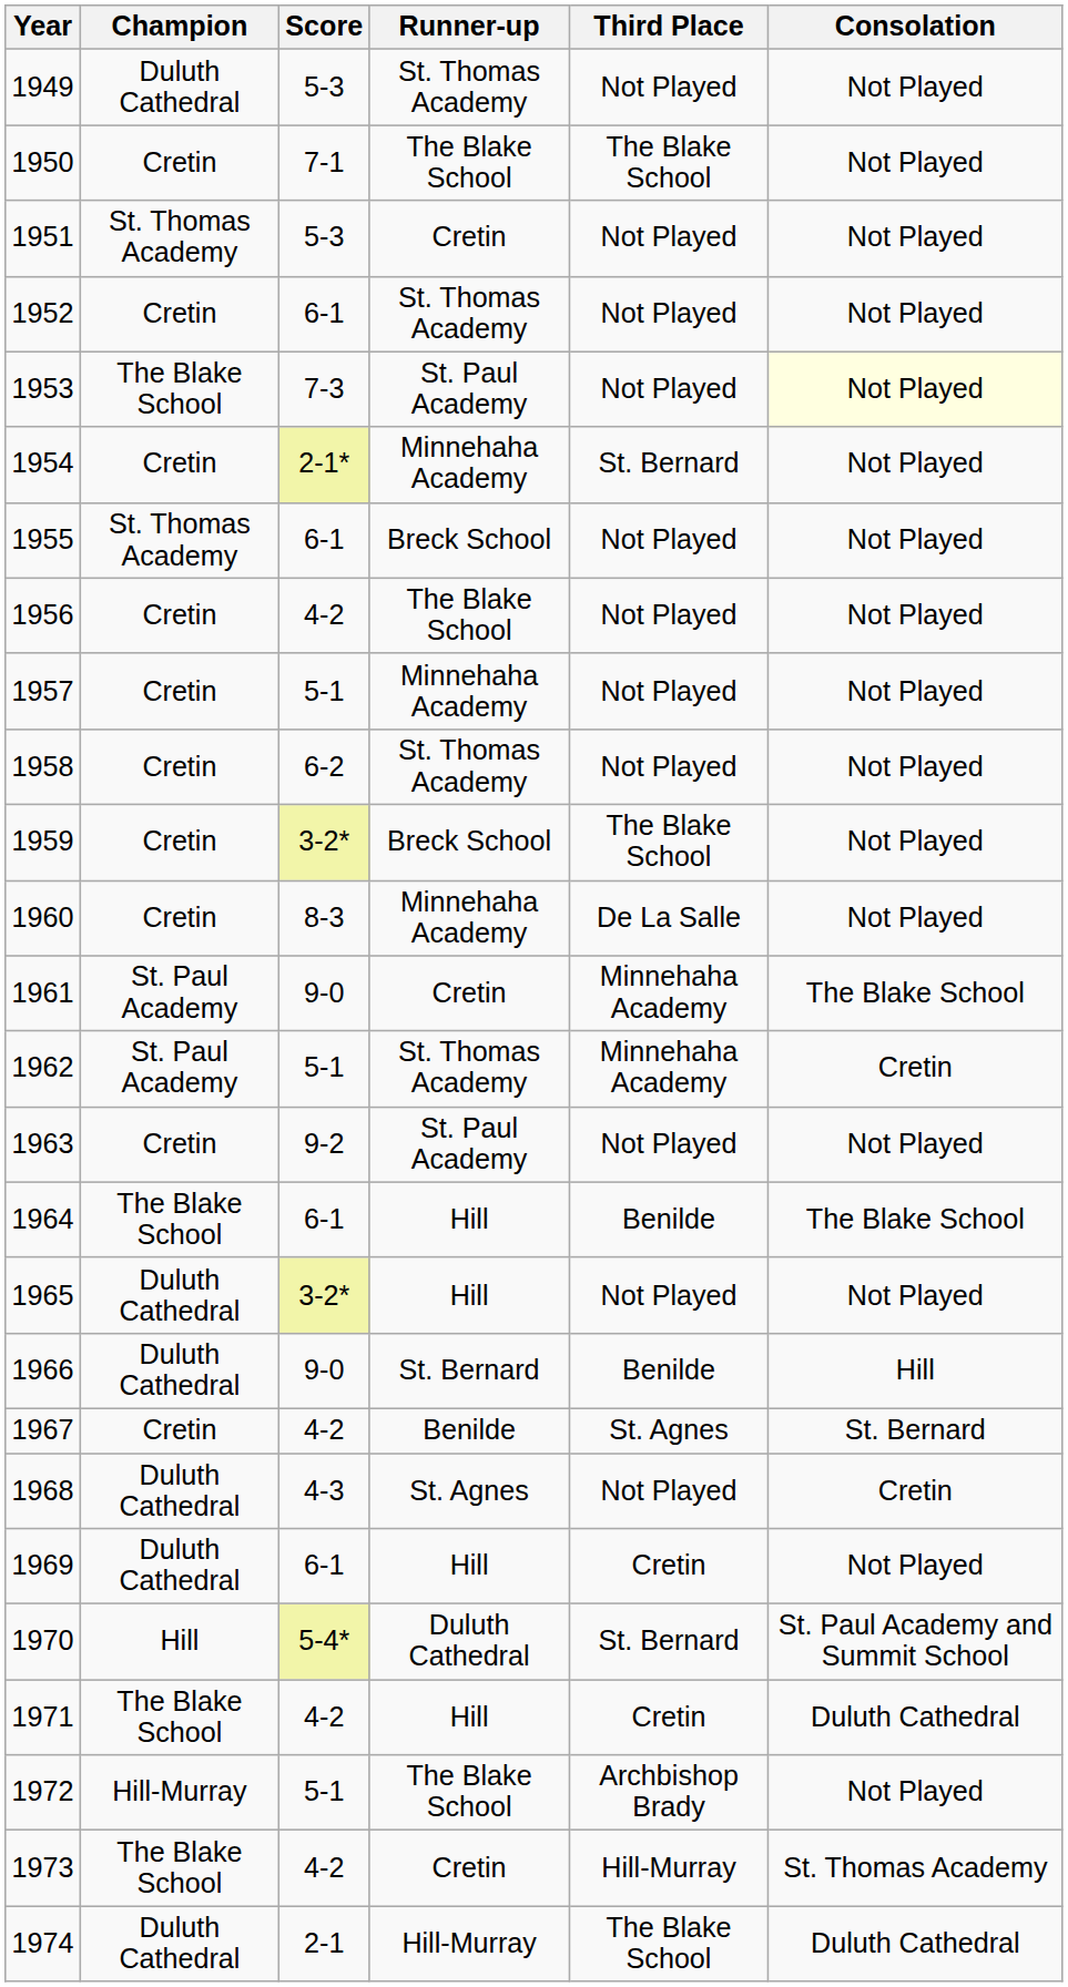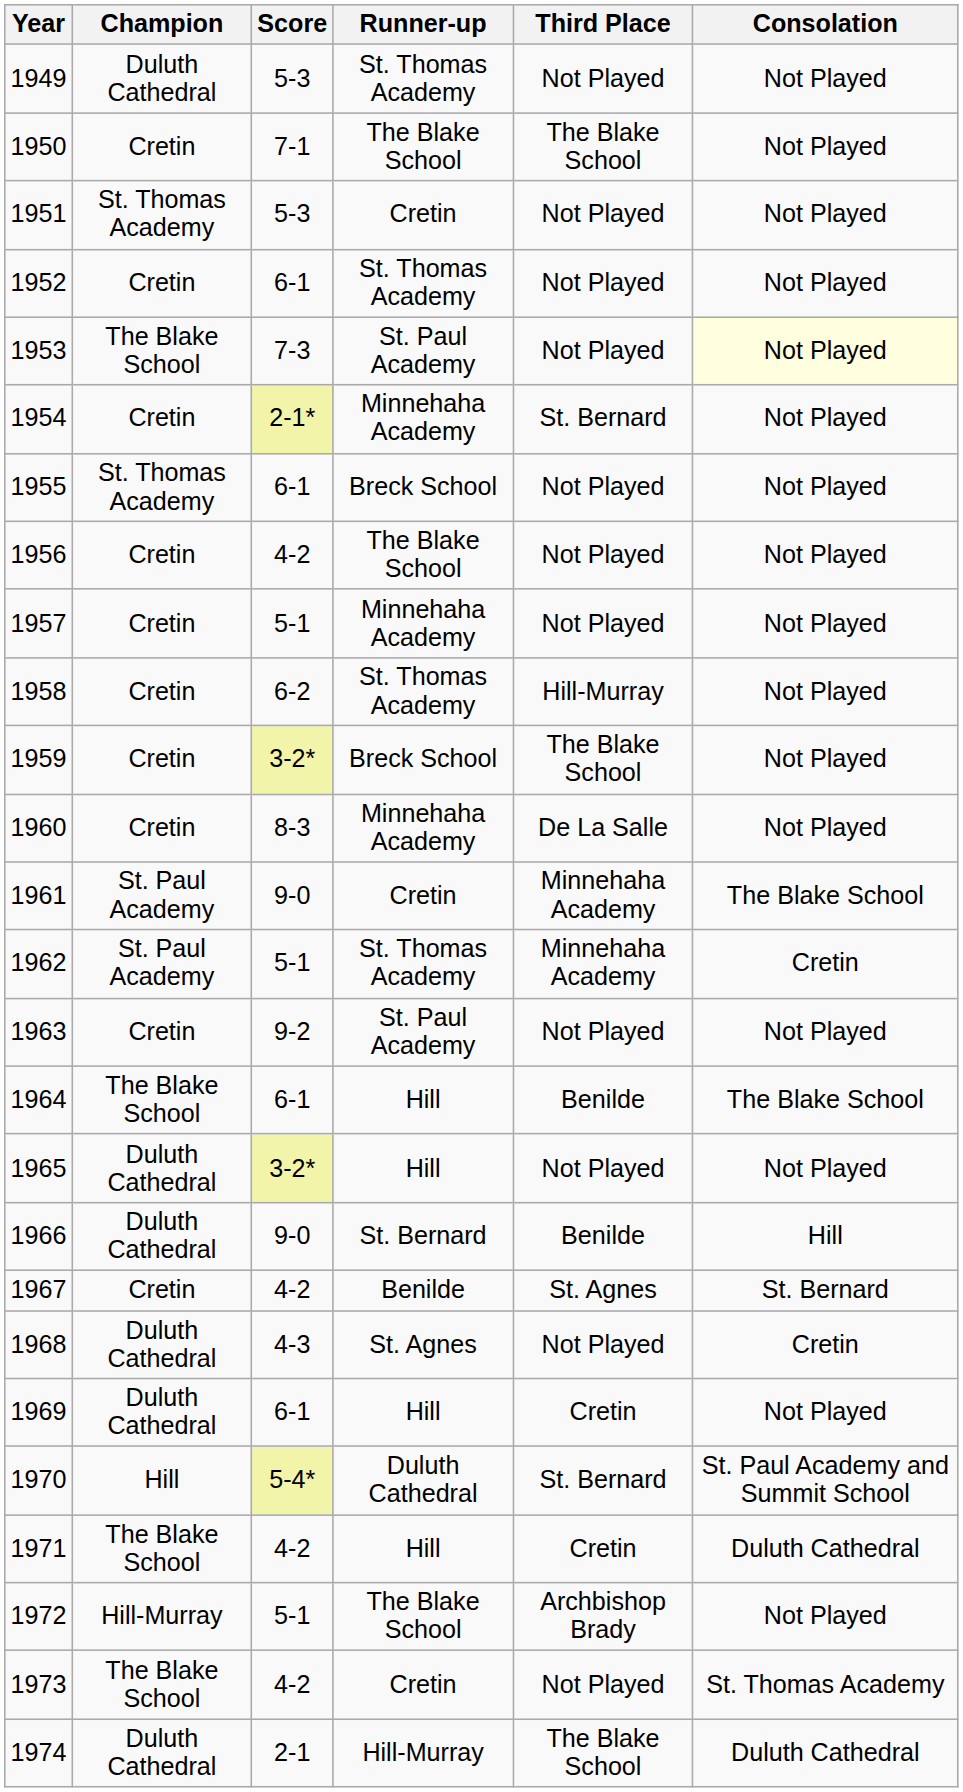1958 | Third Place: Not Played -> Hill-Murray
1973 | Third Place: Hill-Murray -> Not Played
